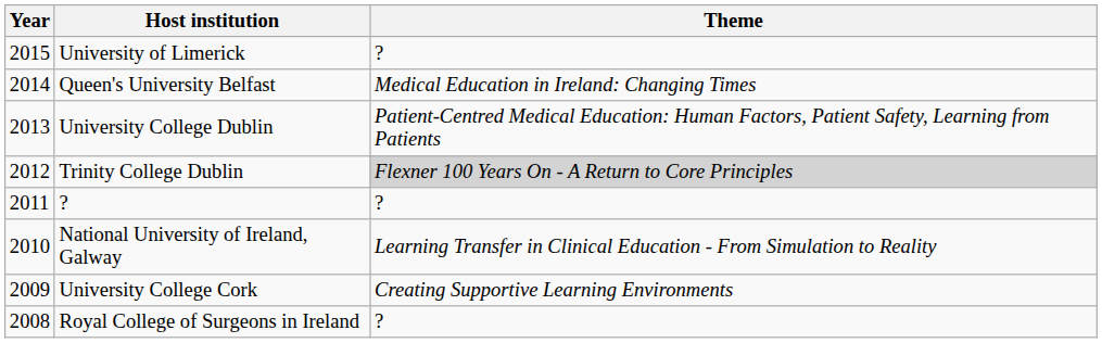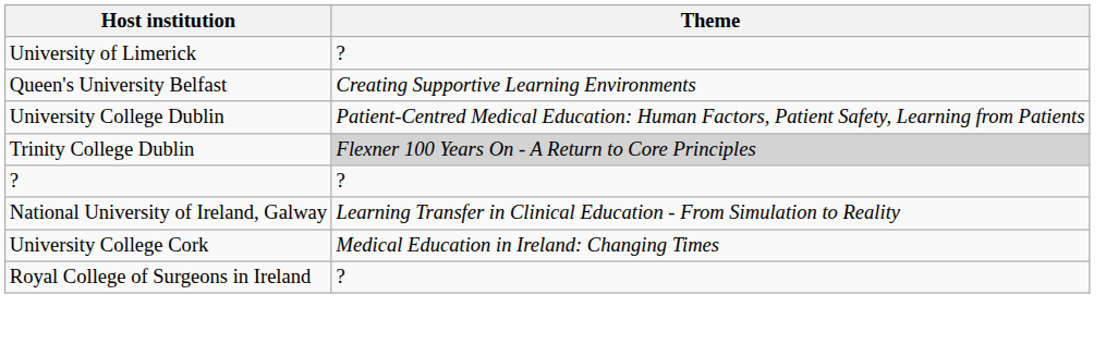- column: Year | 2015 | 2014 | 2013 | 2012 | 2011 | 2010 | 2009 | 2008
Queen's University Belfast | Theme: Medical Education in Ireland: Changing Times -> Creating Supportive Learning Environments
University College Cork | Theme: Creating Supportive Learning Environments -> Medical Education in Ireland: Changing Times
